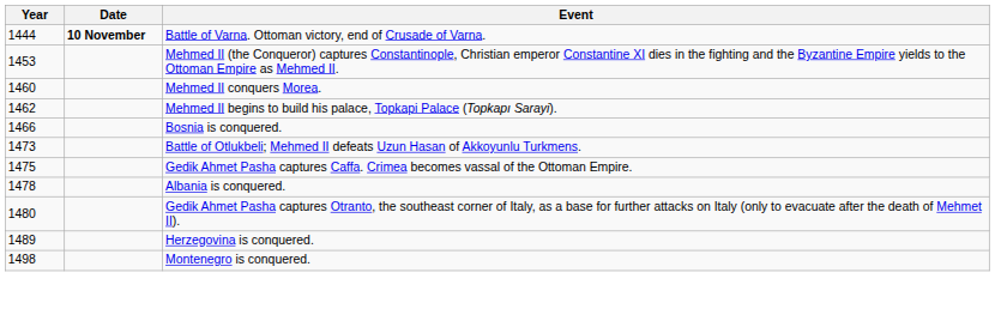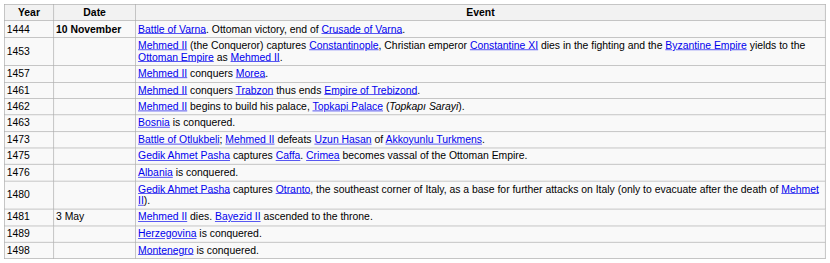Mehmed II conquers Morea. | Year: 1460 -> 1457
+ row: 1461 | Mehmed II conquers Trabzon thus ends Empire of Trebizond.
Bosnia is conquered. | Year: 1466 -> 1463
Albania is conquered. | Year: 1478 -> 1476
+ row: 1481 | 3 May | Mehmed II dies. Bayezid II ascended to the throne.
